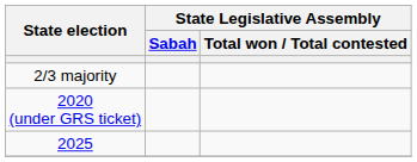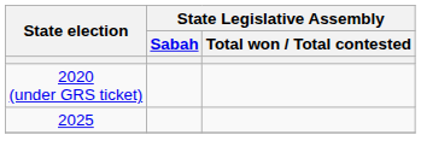- row: 2/3 majority
